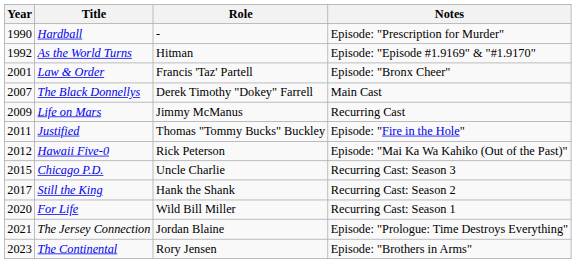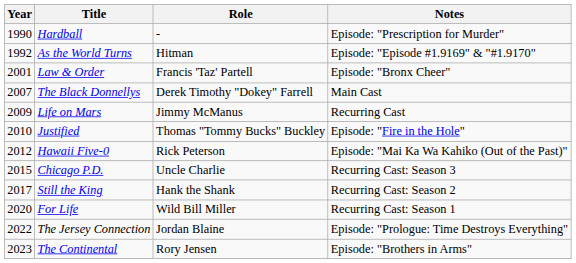Justified | Year: 2011 -> 2010
The Jersey Connection | Year: 2021 -> 2022
